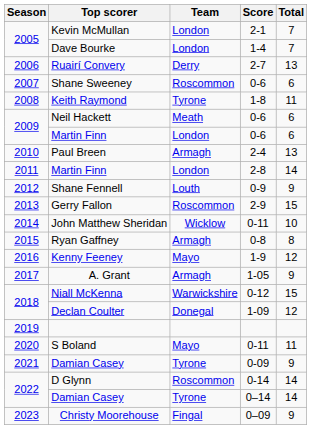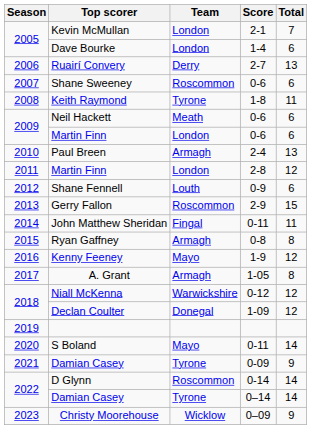Dave Bourke | Total: 7 -> 6
Martin Finn / 2-8 | Total: 14 -> 12
Shane Fennell | Total: 9 -> 6
John Matthew Sheridan | Team: Wicklow -> Fingal
John Matthew Sheridan | Total: 10 -> 11
A. Grant | Total: 9 -> 8
Niall McKenna | Total: 15 -> 12
S Boland | Total: 11 -> 14
Christy Moorehouse | Team: Fingal -> Wicklow
